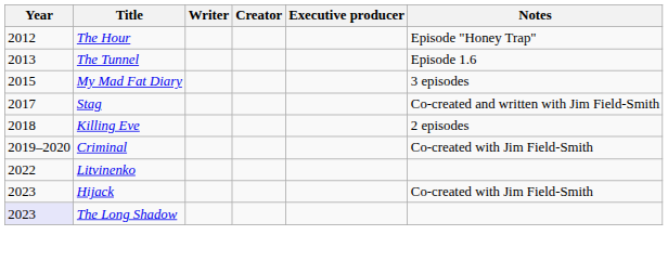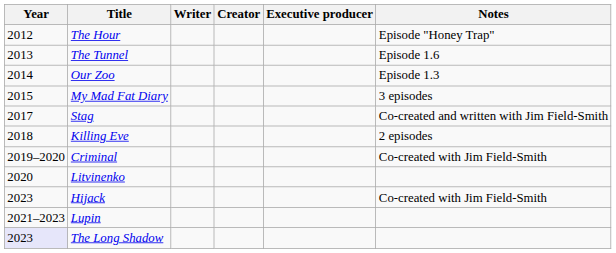+ row: 2014 | Our Zoo | Episode 1.3
Litvinenko | Year: 2022 -> 2020
+ row: 2021–2023 | Lupin
